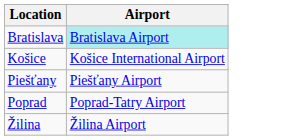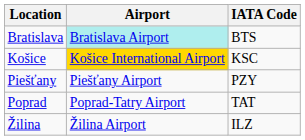+ column: IATA Code | BTS | KSC | PZY | TAT | ILZ
Košice | Airport: no background -> gold background
